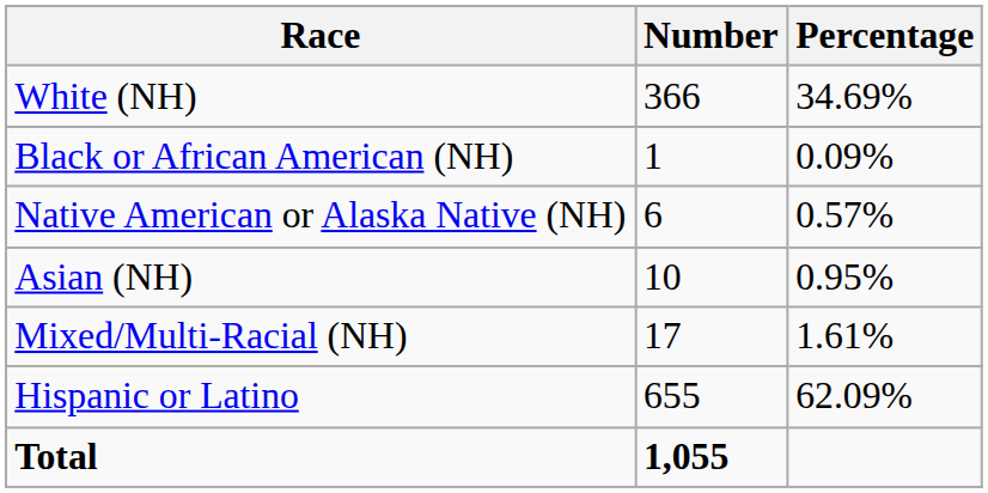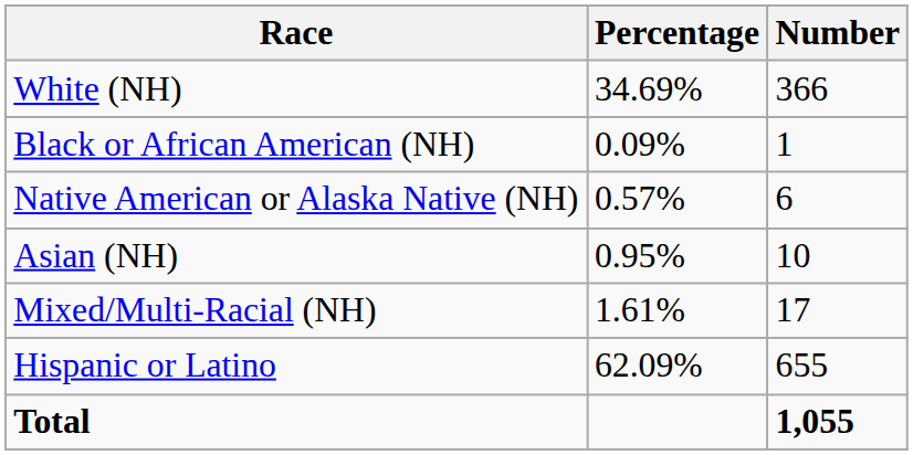columns swapped: Number <-> Percentage
